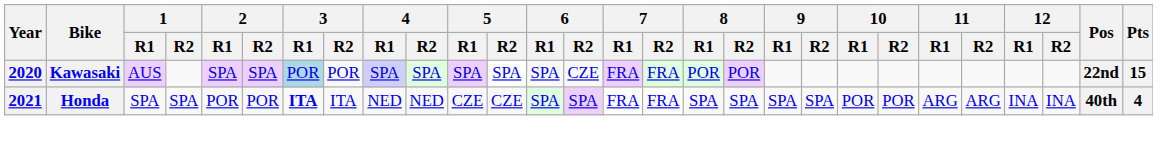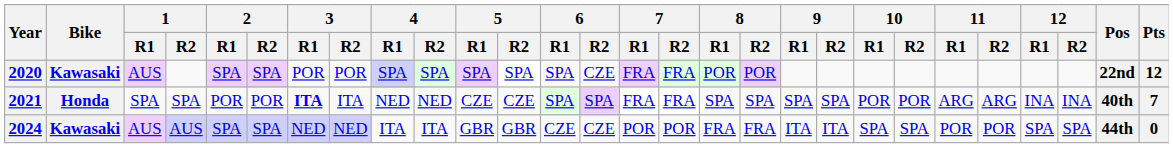2020 | 3 / R1: lightblue background -> no background
2020 | Pts: 15 -> 12
2021 | Pts: 4 -> 7
+ row: 2024 | Kawasaki | AUS | AUS | SPA | SPA | NED | NED | ITA | ITA | GBR | GBR | CZE | CZE | POR | POR | FRA | FRA | ITA | ITA | SPA | SPA | POR | POR | SPA | SPA | 44th | 0
